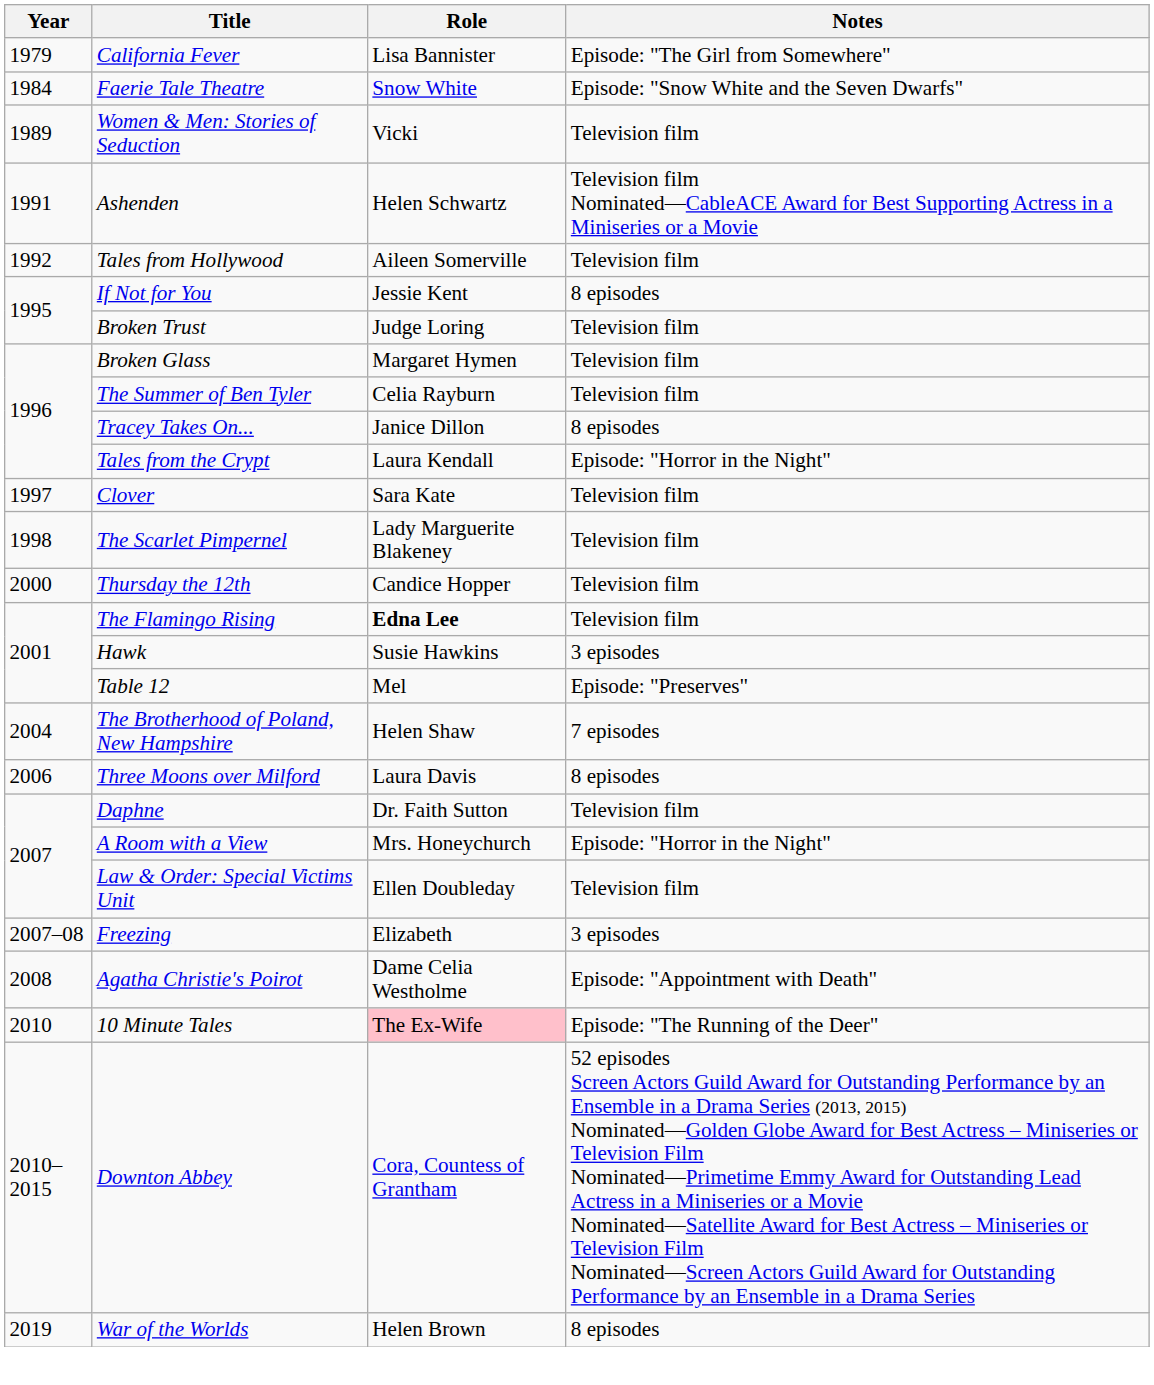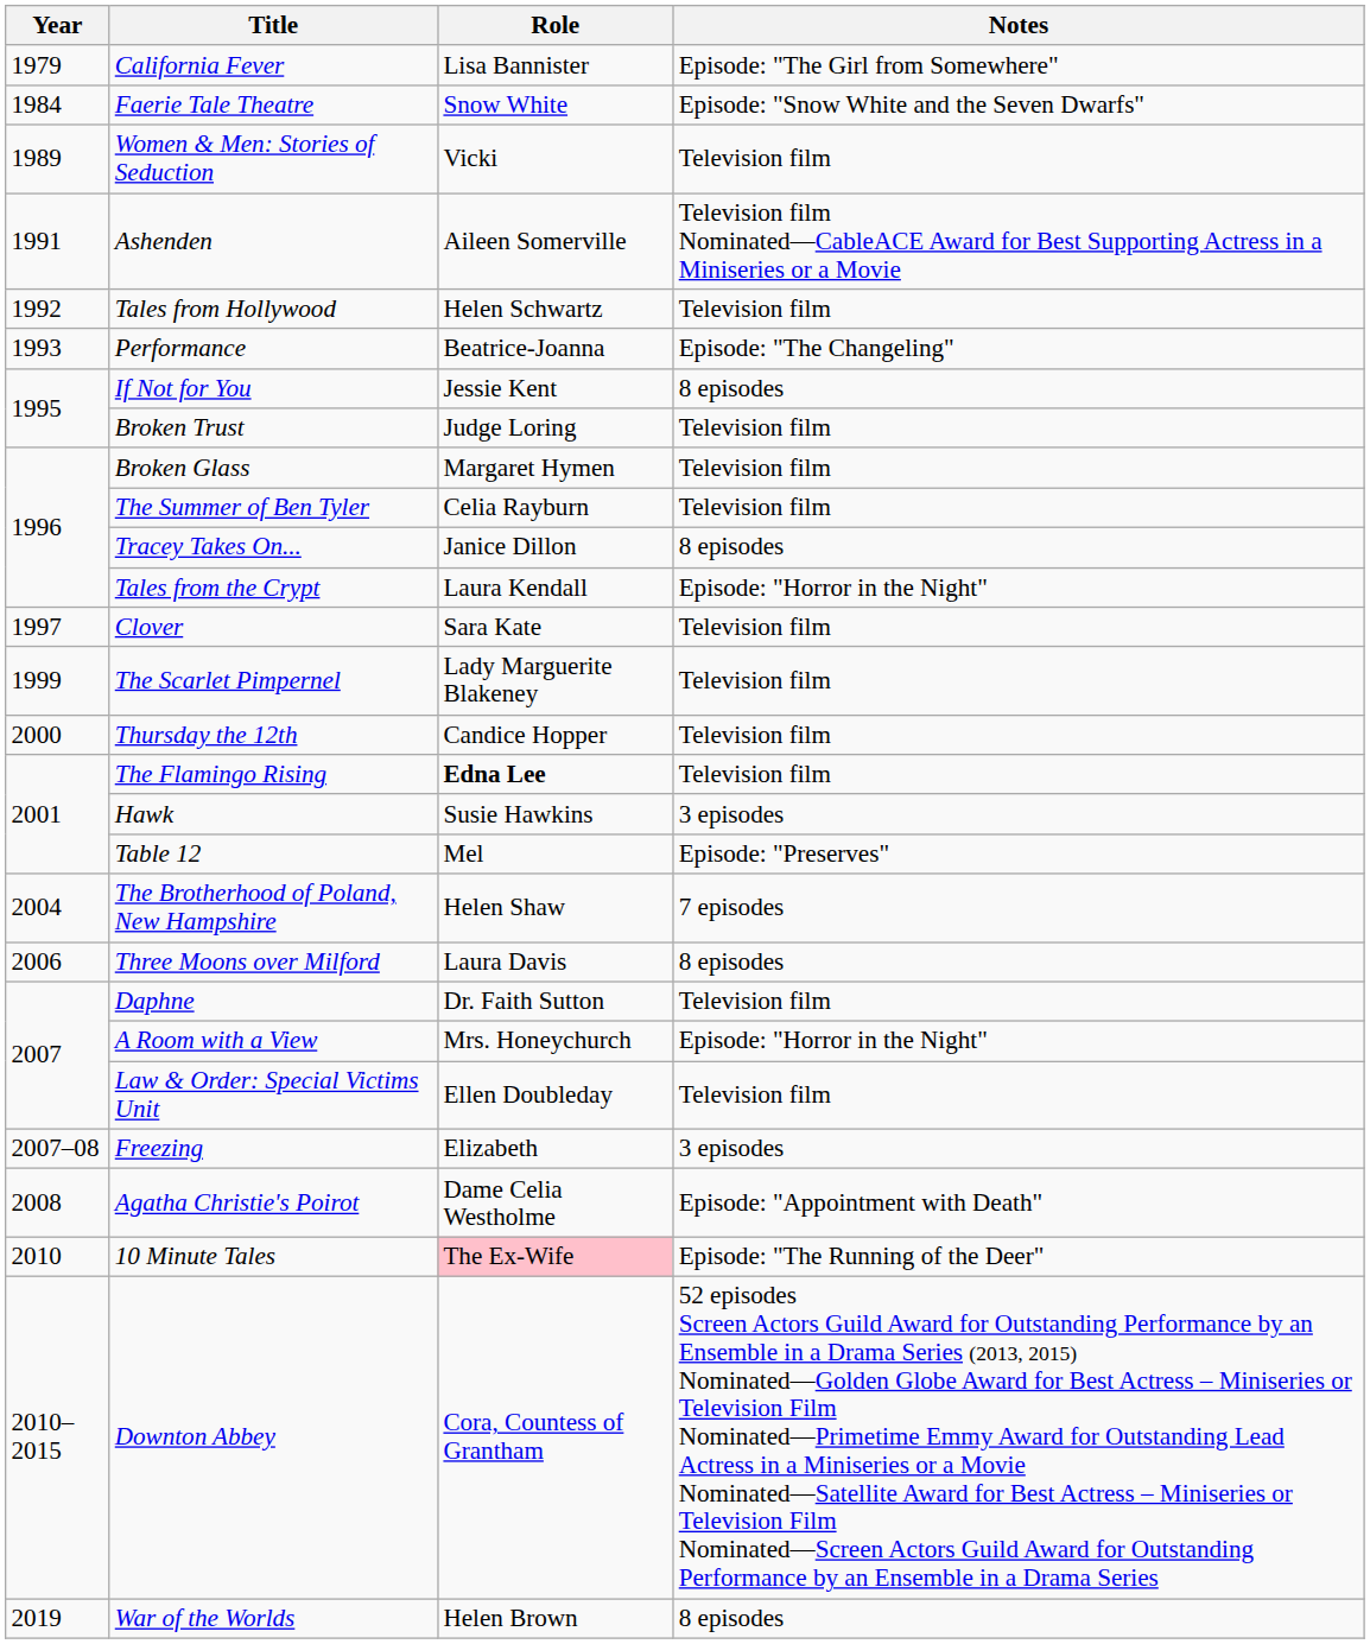Ashenden | Role: Helen Schwartz -> Aileen Somerville
Tales from Hollywood | Role: Aileen Somerville -> Helen Schwartz
+ row: 1993 | Performance | Beatrice-Joanna | Episode: "The Changeling"
The Scarlet Pimpernel | Year: 1998 -> 1999
